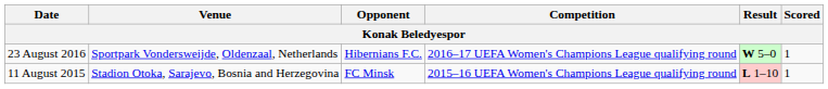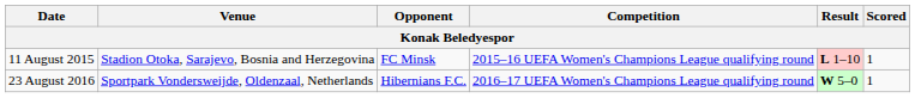rows swapped: 11 August 2015 <-> 23 August 2016
